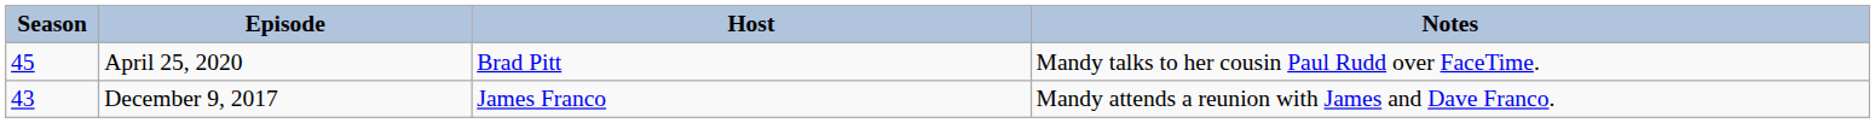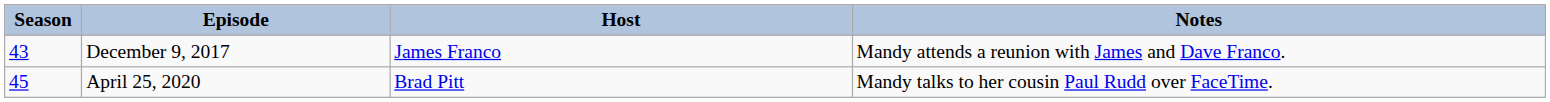rows swapped: December 9, 2017 <-> April 25, 2020
